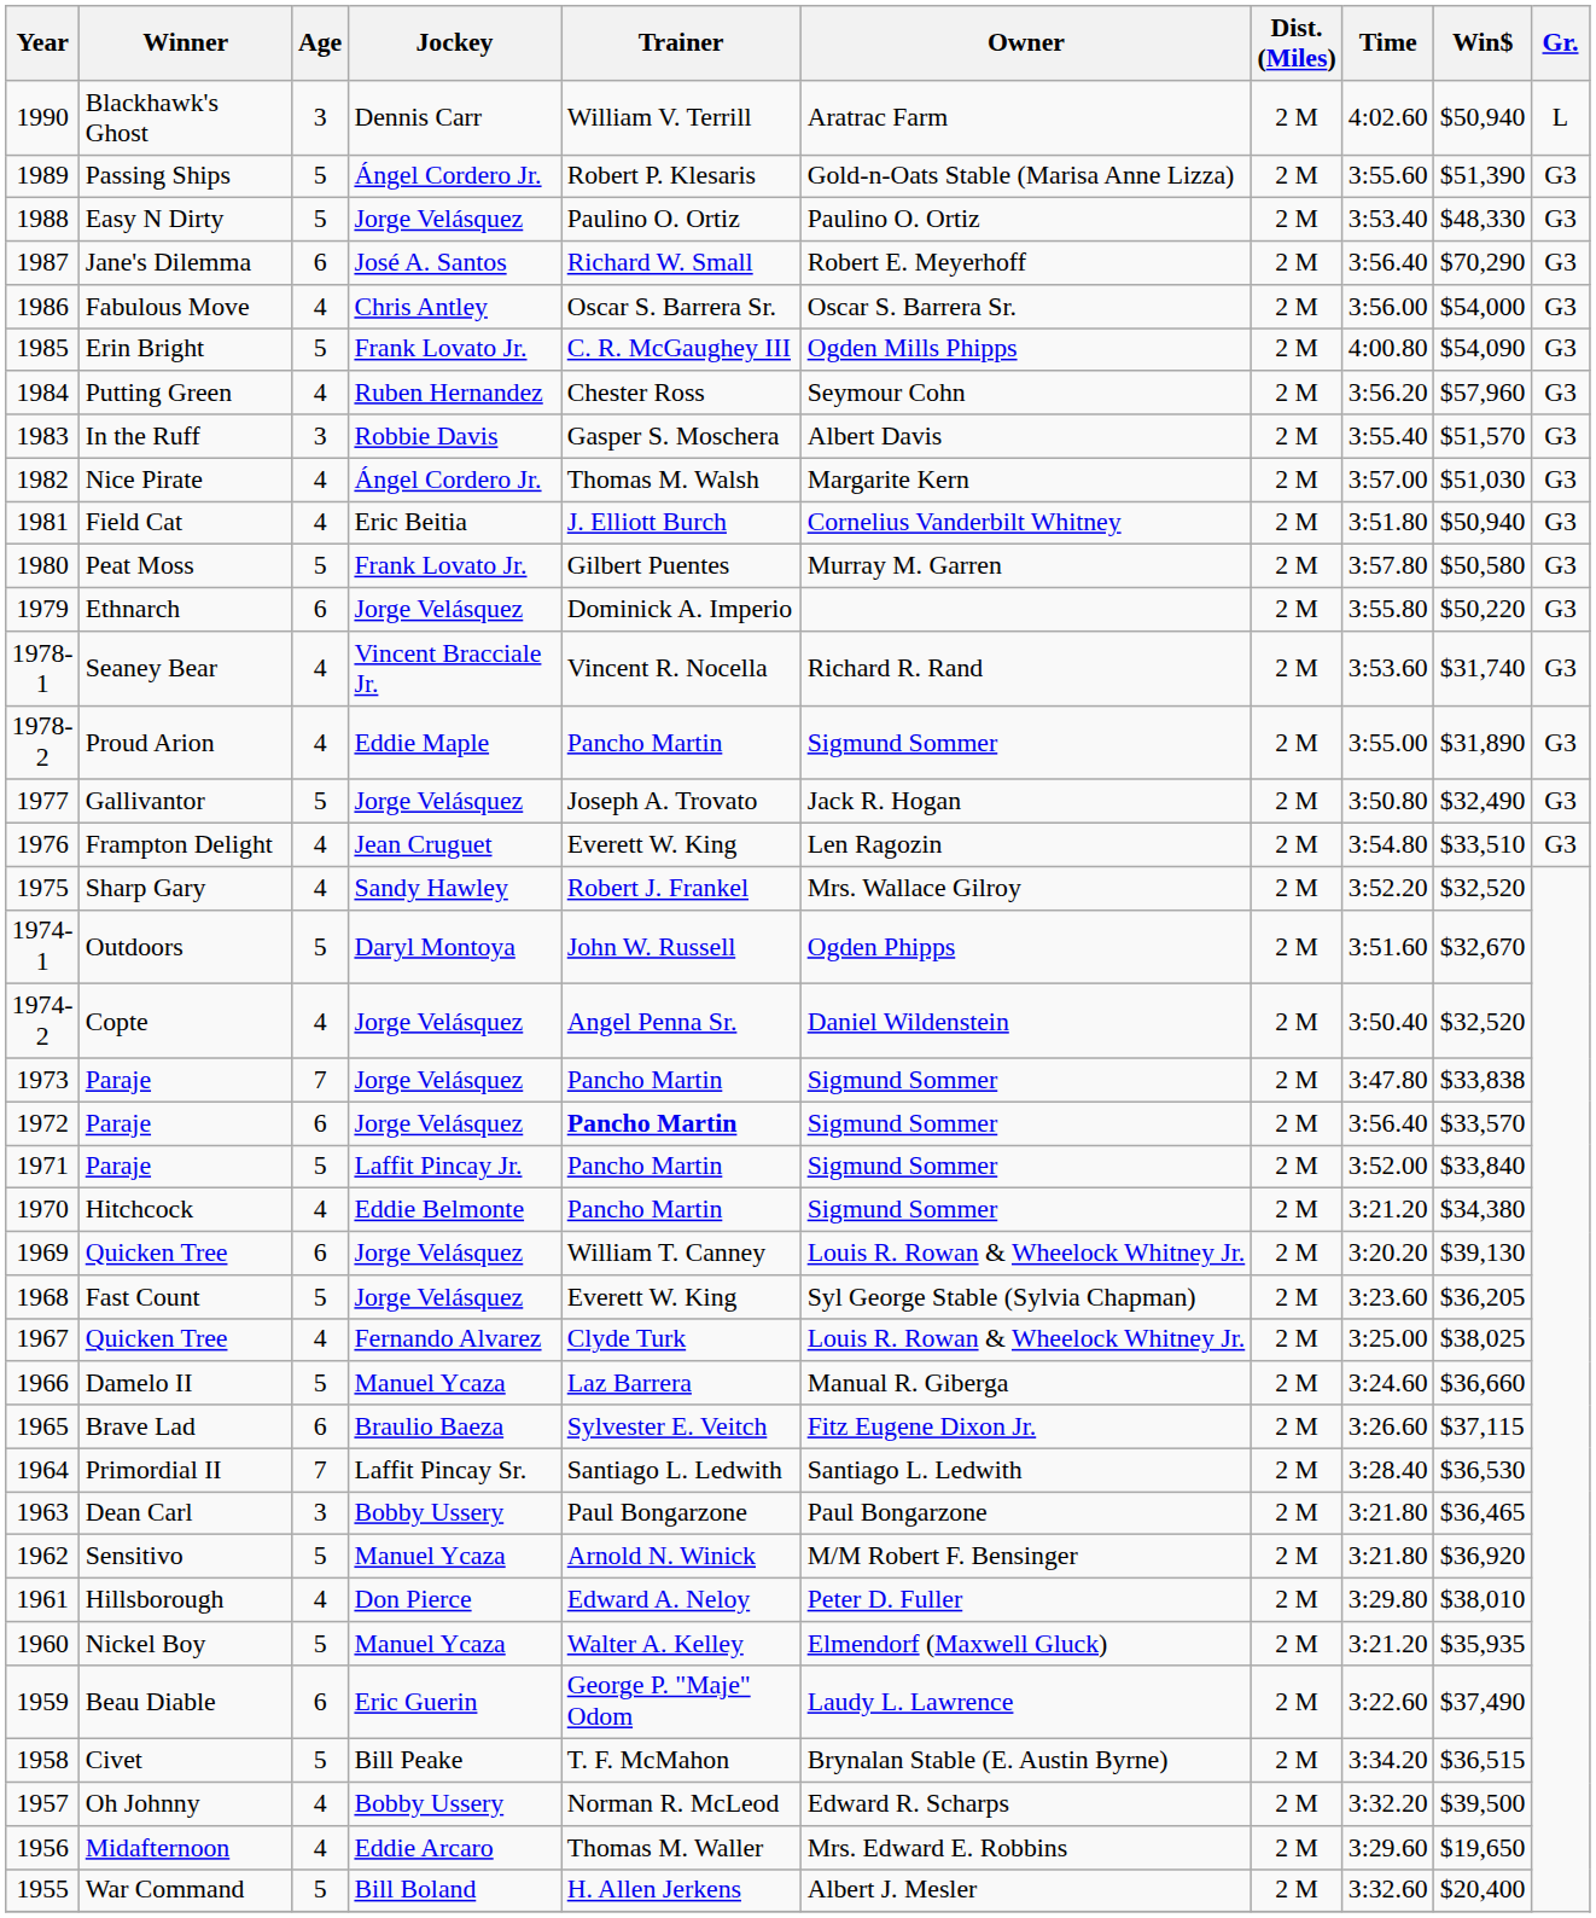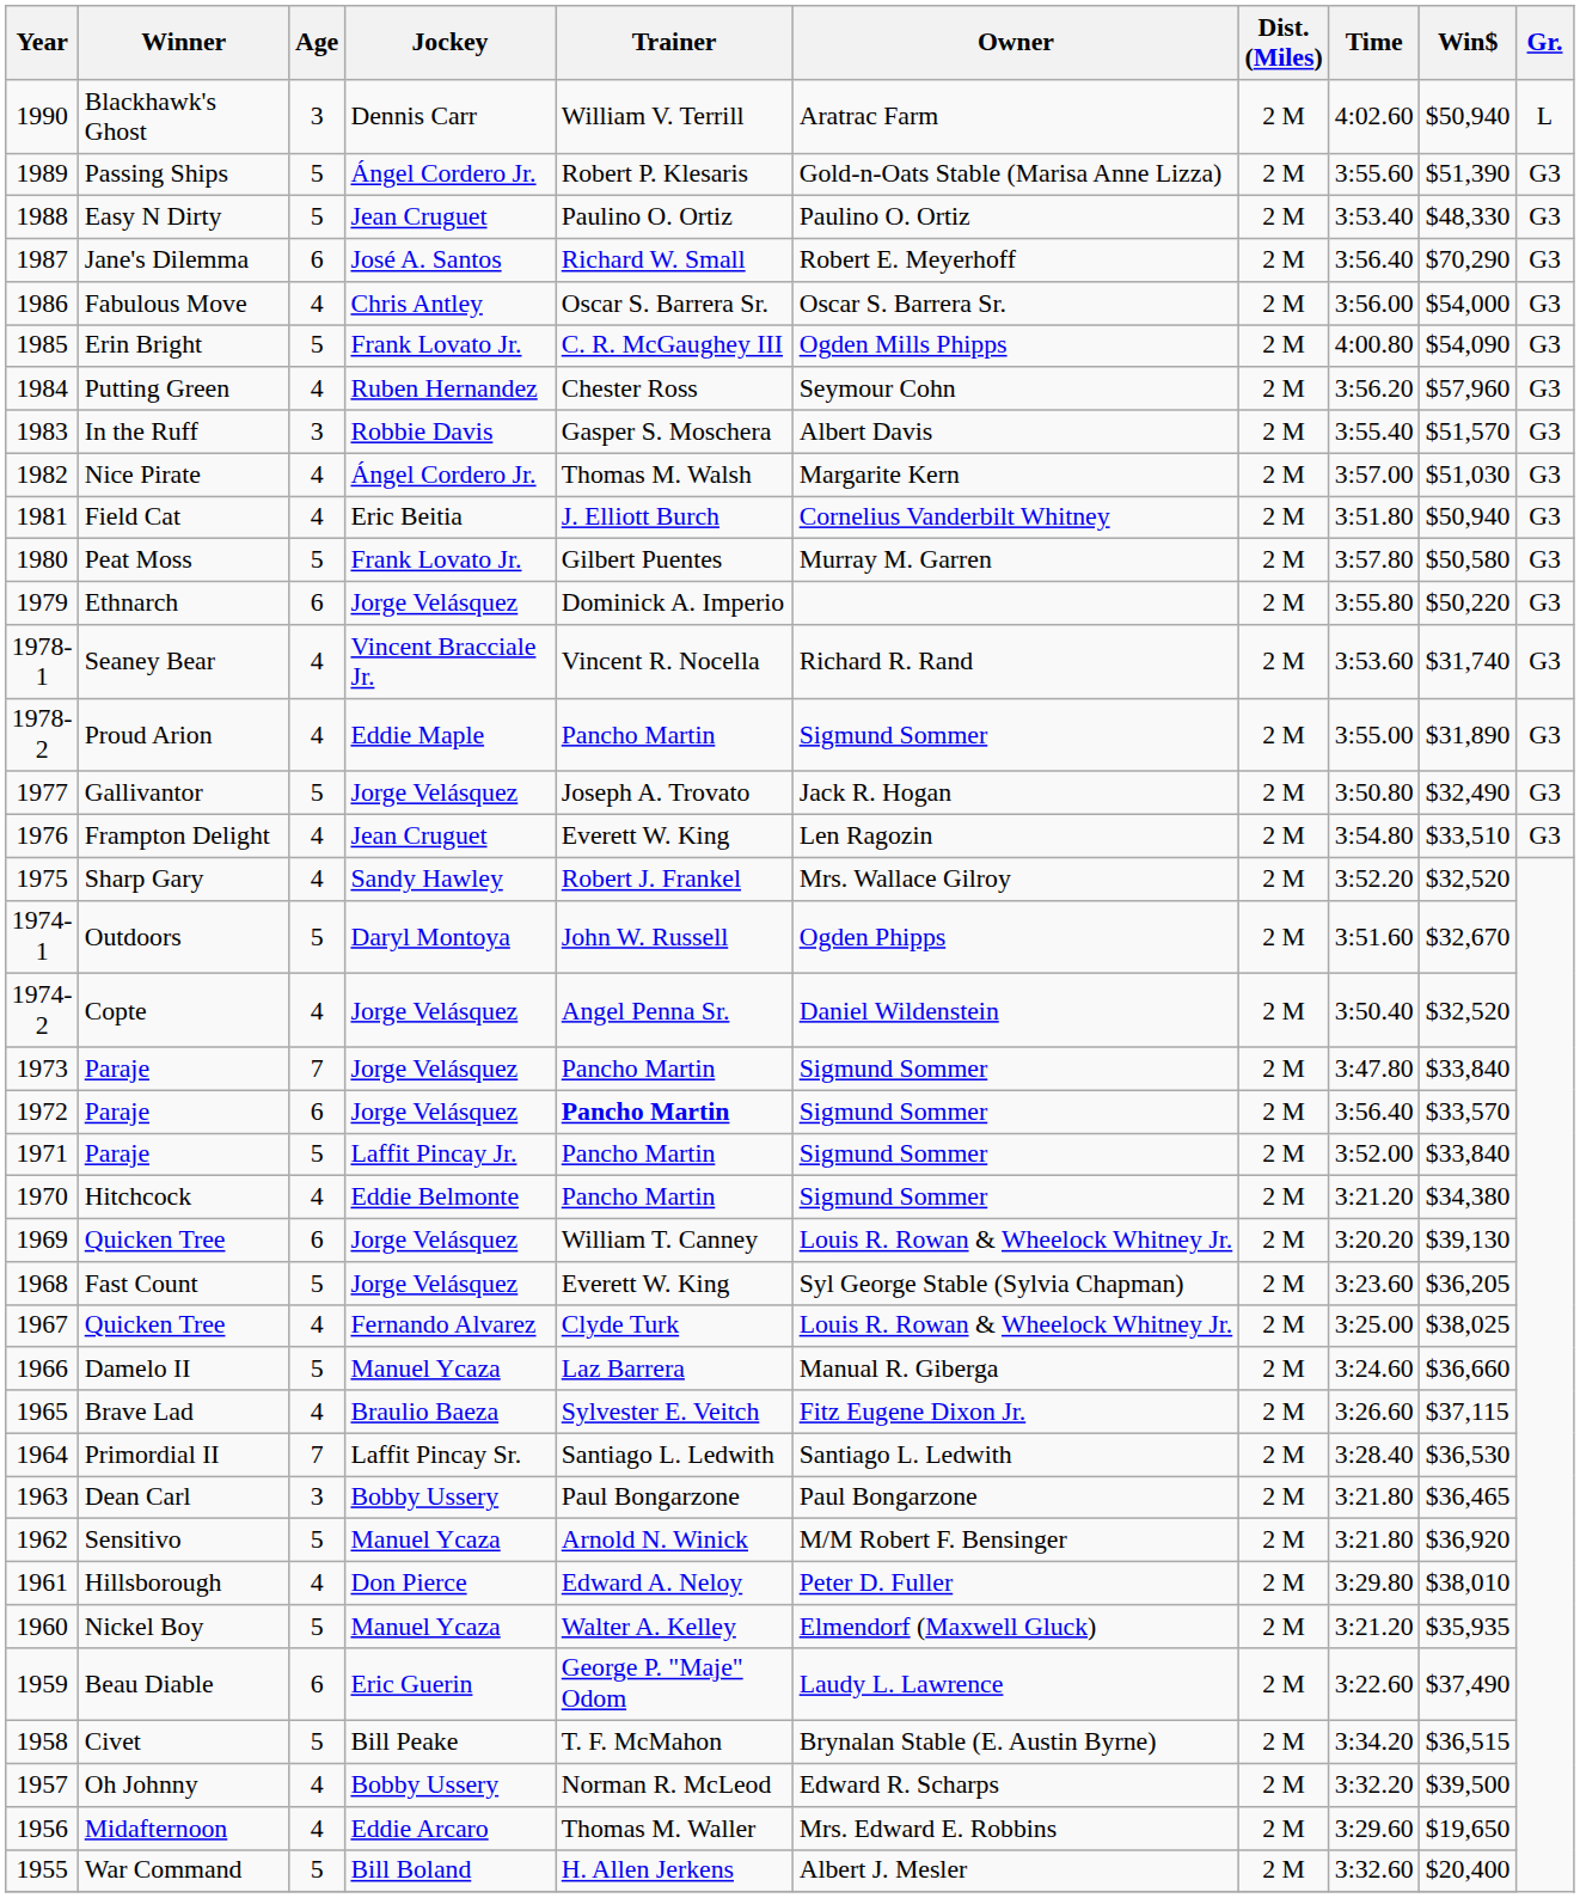Easy N Dirty | Jockey: Jorge Velásquez -> Jean Cruguet
1973 / Paraje | Win$: $33,838 -> $33,840
Brave Lad | Age: 6 -> 4
